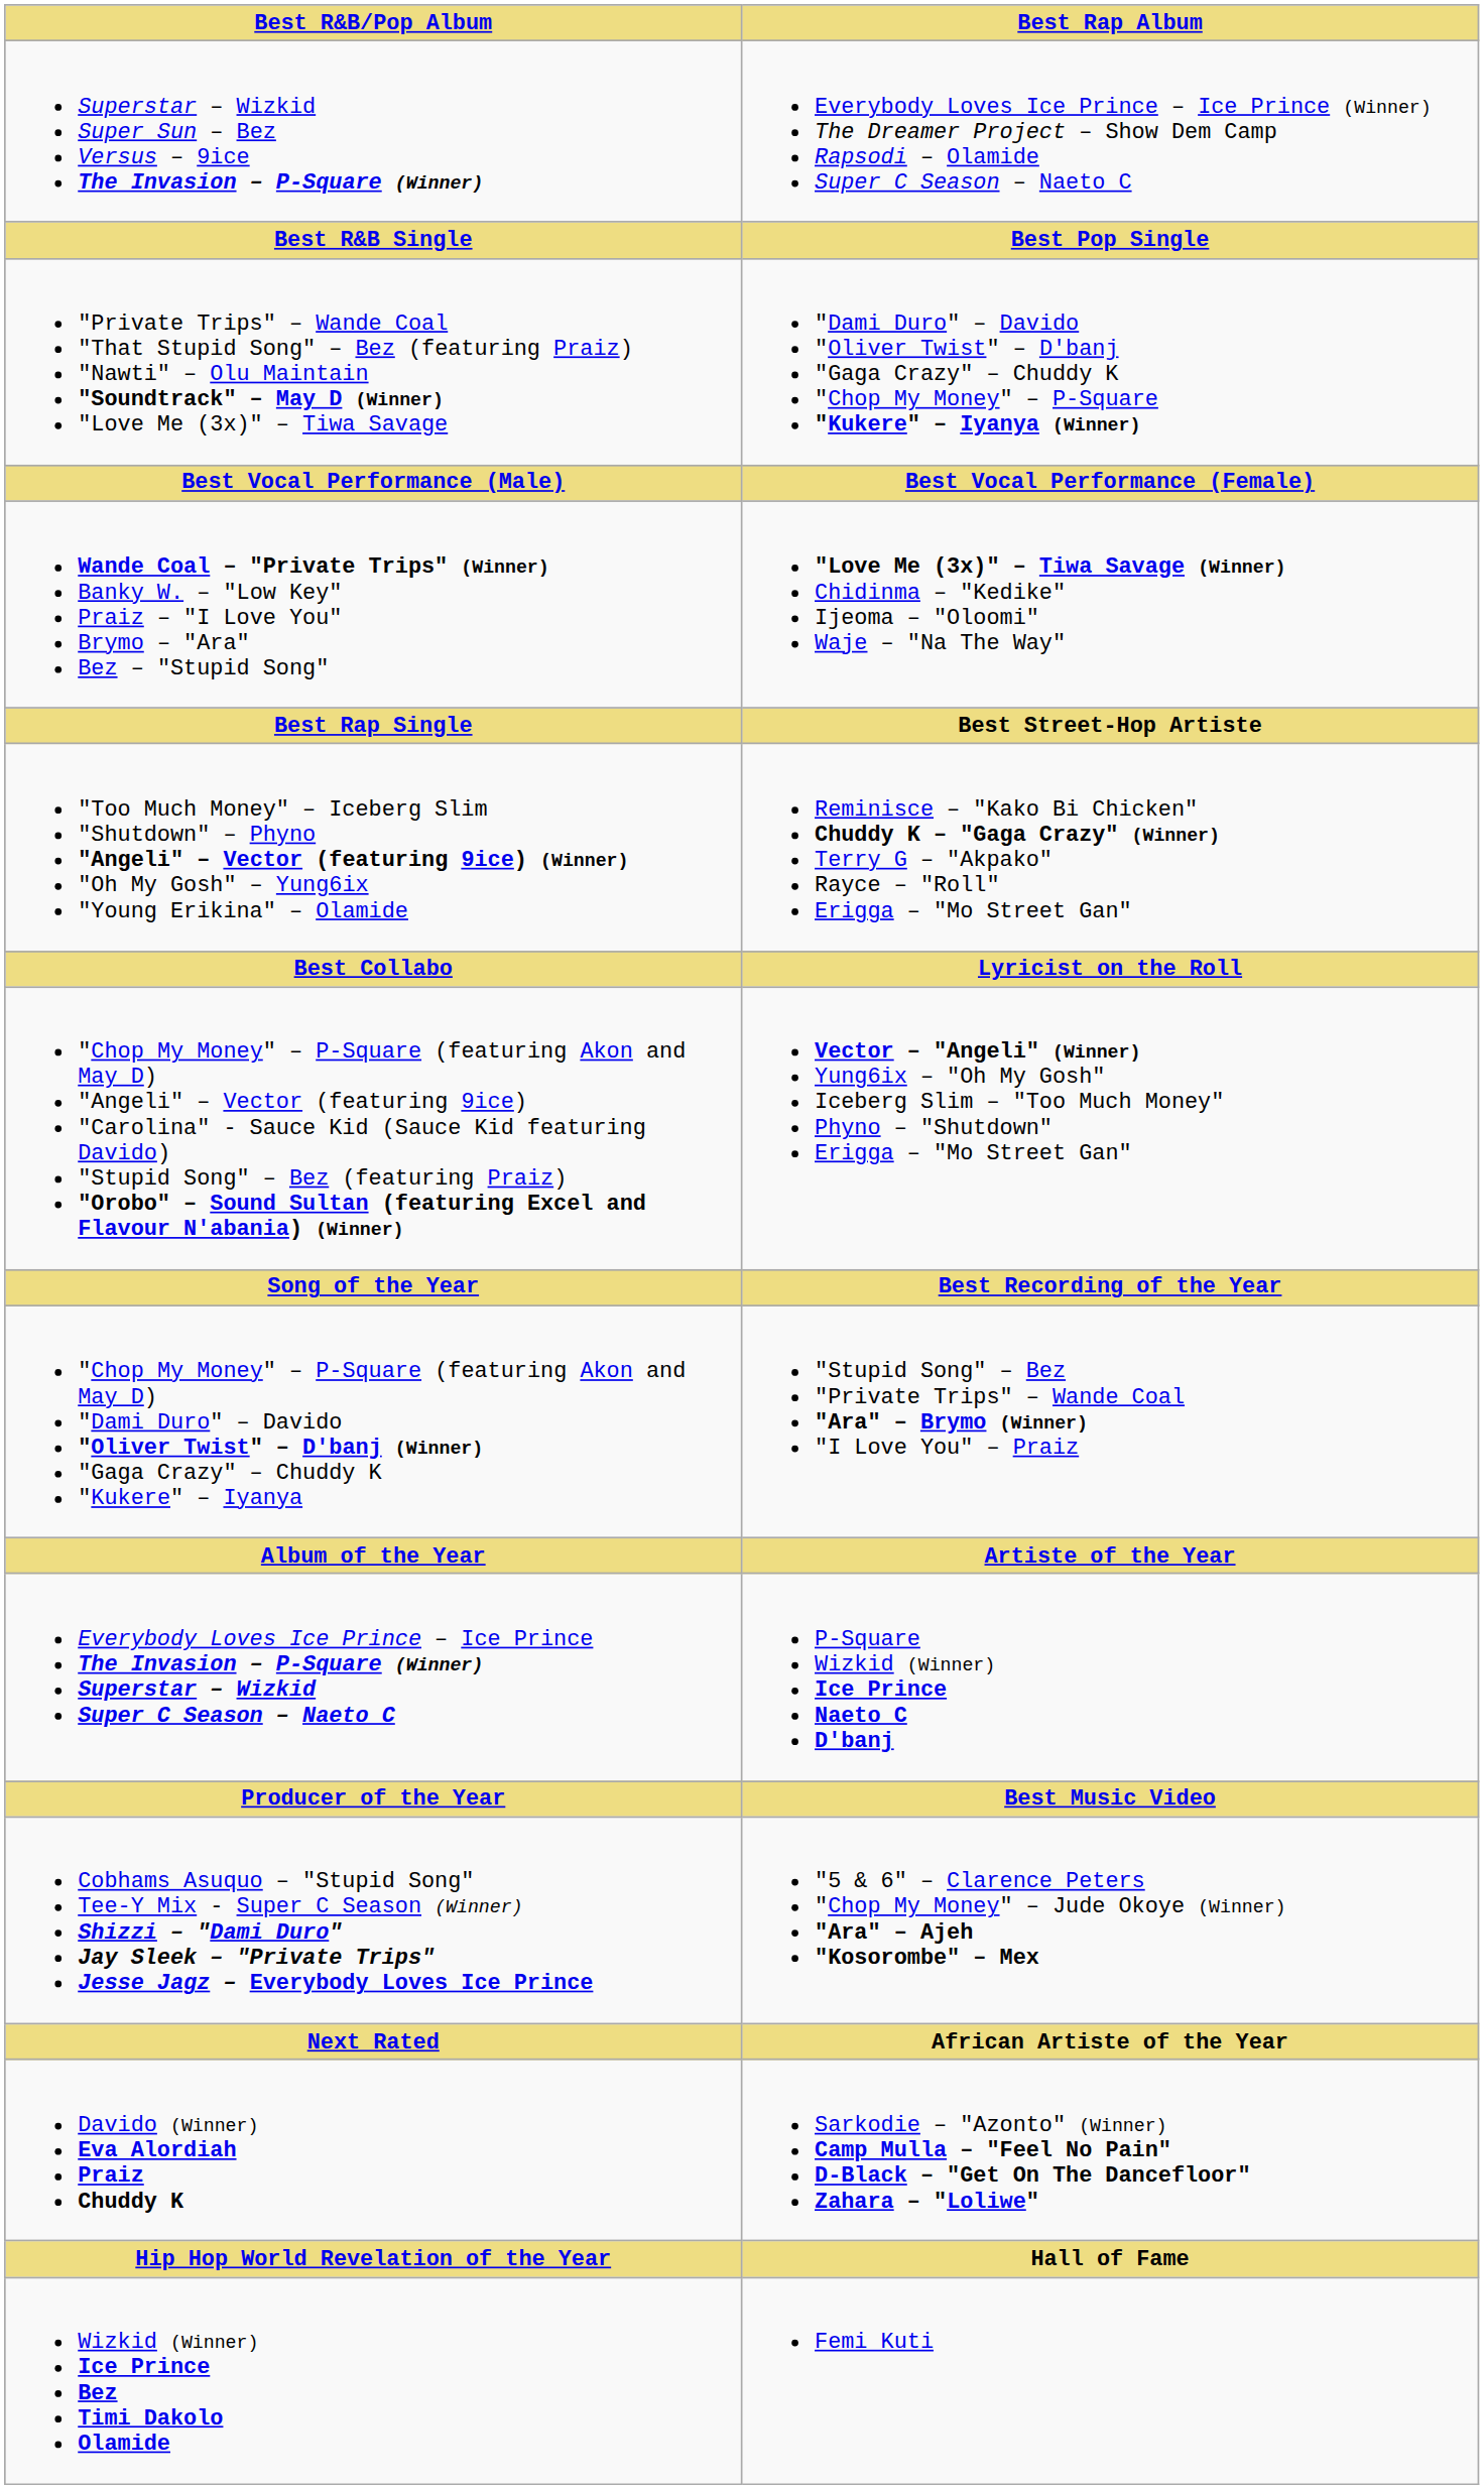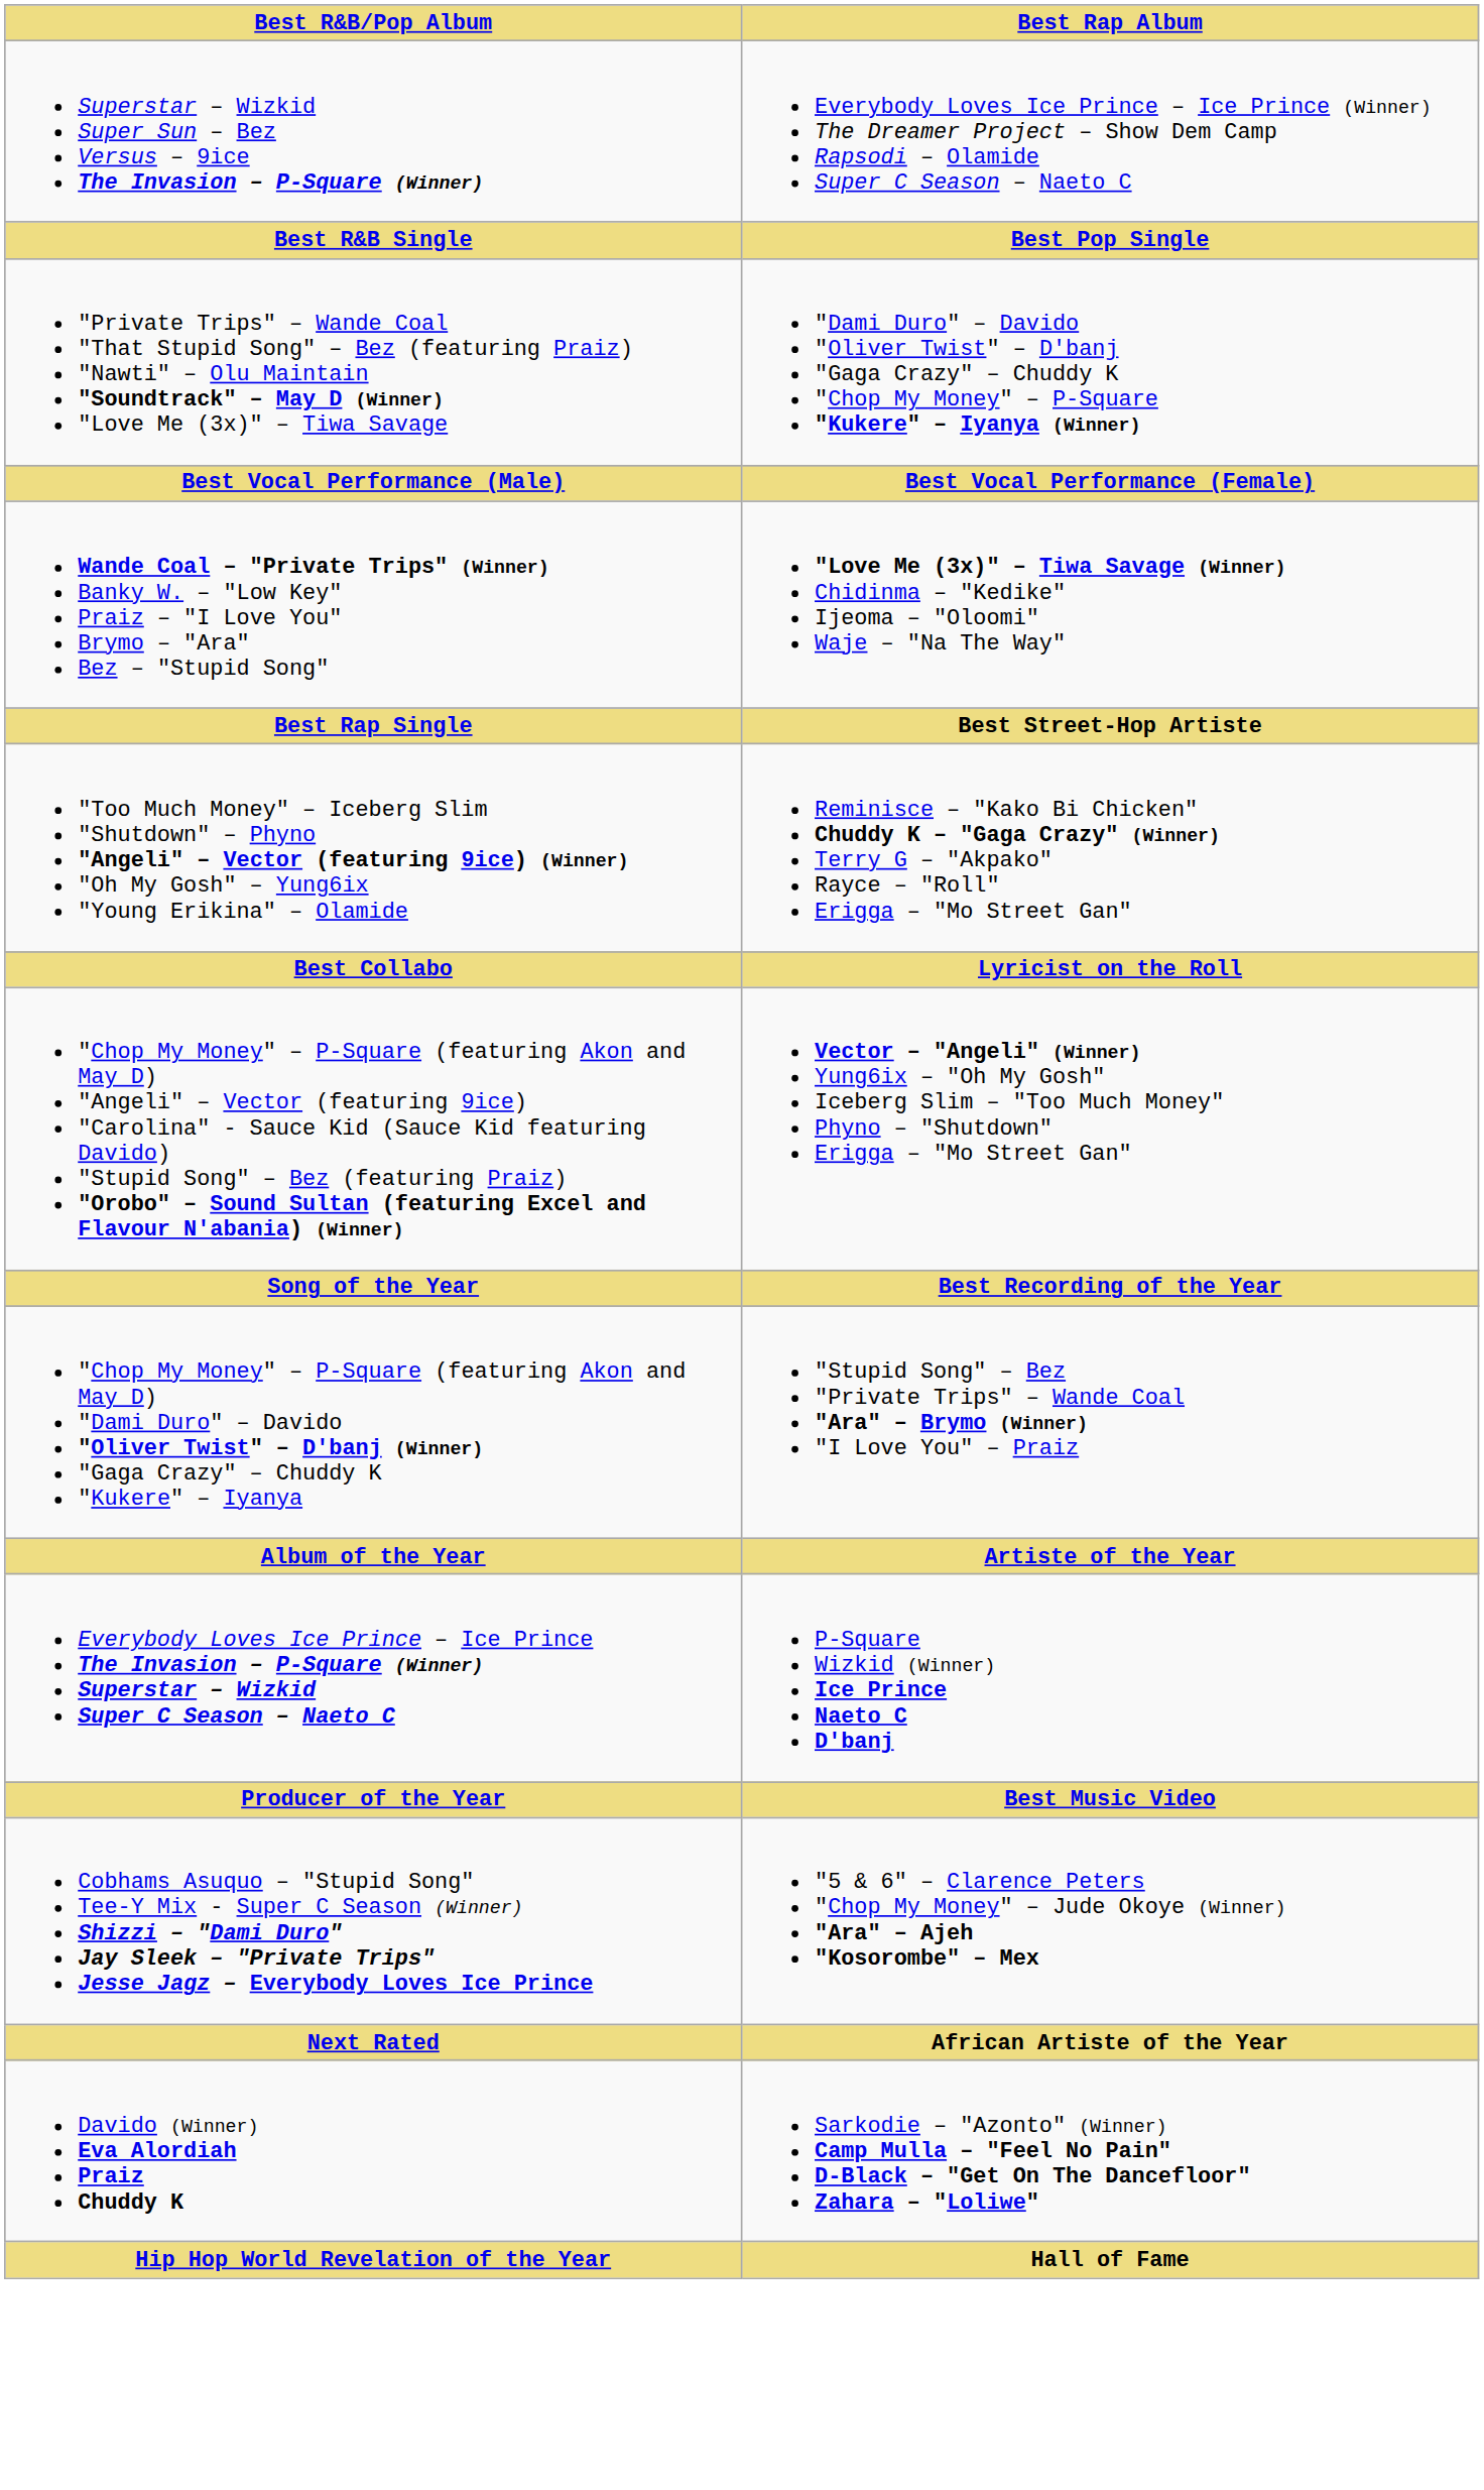- row: Wizkid (Winner) Ice Prince Bez Timi Dakolo Olamide | Femi Kuti
